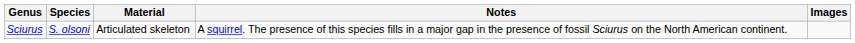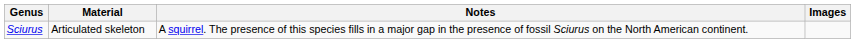- column: Species | S. olsoni
